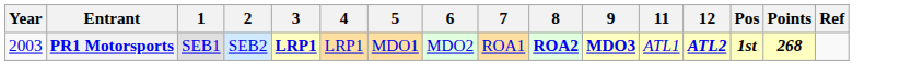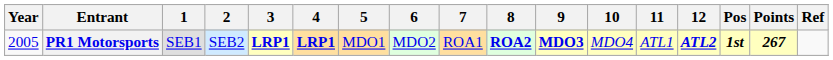+ column: 10 | MDO4
PR1 Motorsports | Year: 2003 -> 2005
PR1 Motorsports | 4: normal -> bold
PR1 Motorsports | Points: 268 -> 267
